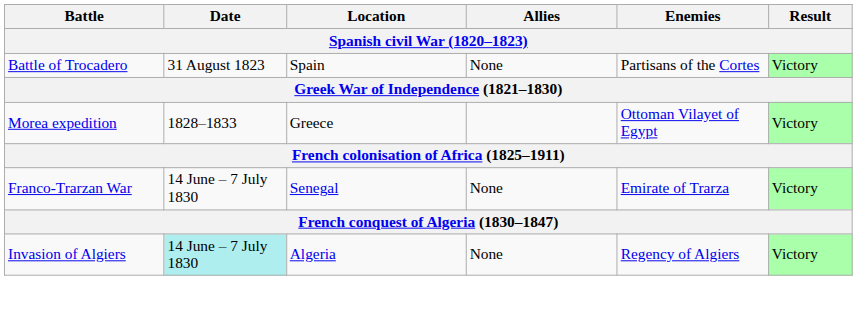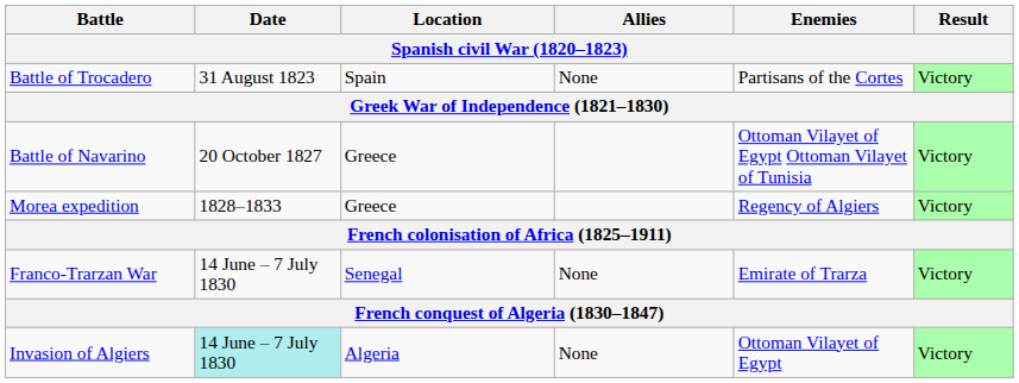+ row: Battle of Navarino | 20 October 1827 | Greece | Ottoman Vilayet of Egypt Ottoman Vilayet of Tunisia | Victory
Morea expedition | Enemies: Ottoman Vilayet of Egypt -> Regency of Algiers
Invasion of Algiers | Enemies: Regency of Algiers -> Ottoman Vilayet of Egypt
